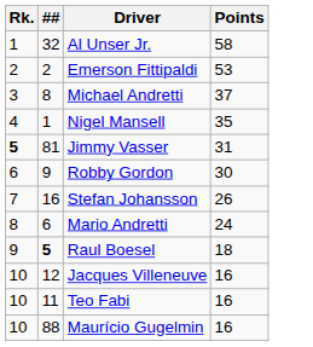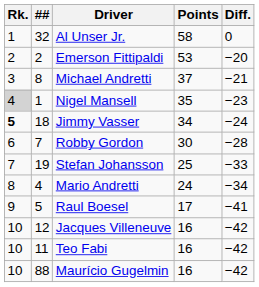+ column: Diff. | 0 | −20 | −21 | −23 | −24 | −28 | −33 | −34 | −41 | −42 | −42 | −42
Nigel Mansell | Rk.: no background -> lightgrey background
Jimmy Vasser | ##: 81 -> 18
Jimmy Vasser | Points: 31 -> 34
Robby Gordon | ##: 9 -> 7
Stefan Johansson | ##: 16 -> 19
Stefan Johansson | Points: 26 -> 25
Mario Andretti | ##: 6 -> 4
Raul Boesel | ##: bold -> normal
Raul Boesel | Points: 18 -> 17
